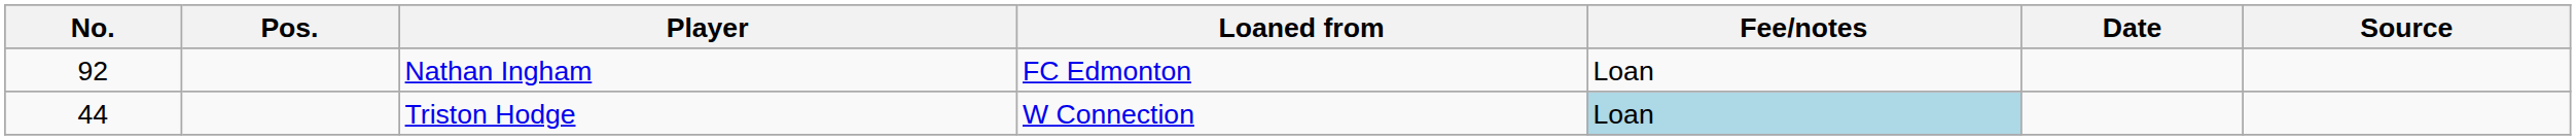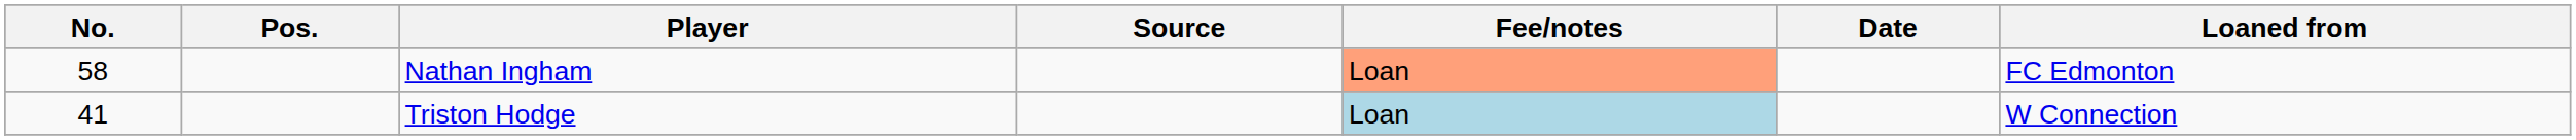columns swapped: Loaned from <-> Source
Nathan Ingham | No.: 92 -> 58
Nathan Ingham | Fee/notes: no background -> lightsalmon background
Triston Hodge | No.: 44 -> 41
